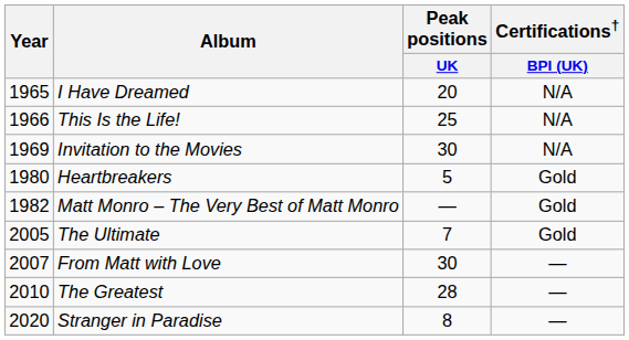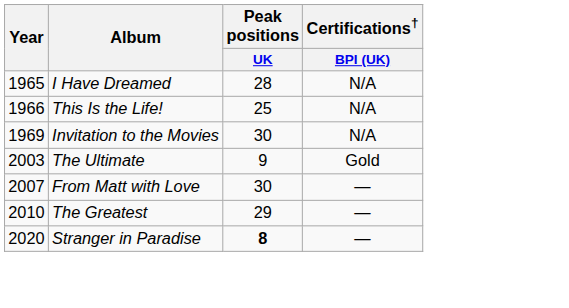I Have Dreamed | Peak positions / UK: 20 -> 28
- row: 1980 | Heartbreakers | 5 | Gold
- row: 1982 | Matt Monro – The Very Best of Matt Monro | — | Gold
The Ultimate | Year: 2005 -> 2003
The Ultimate | Peak positions / UK: 7 -> 9
The Greatest | Peak positions / UK: 28 -> 29
Stranger in Paradise | Peak positions / UK: normal -> bold
